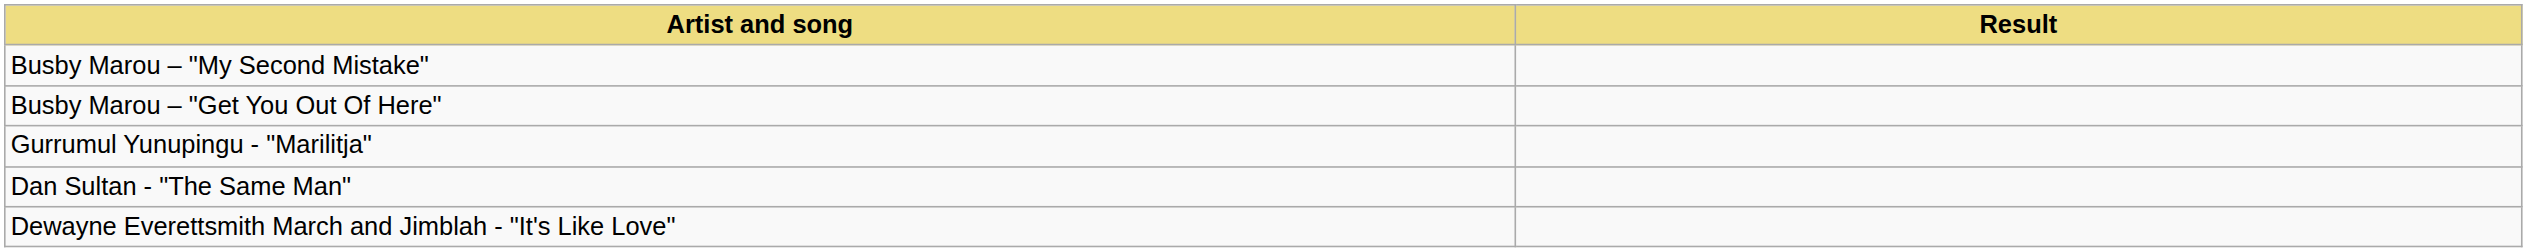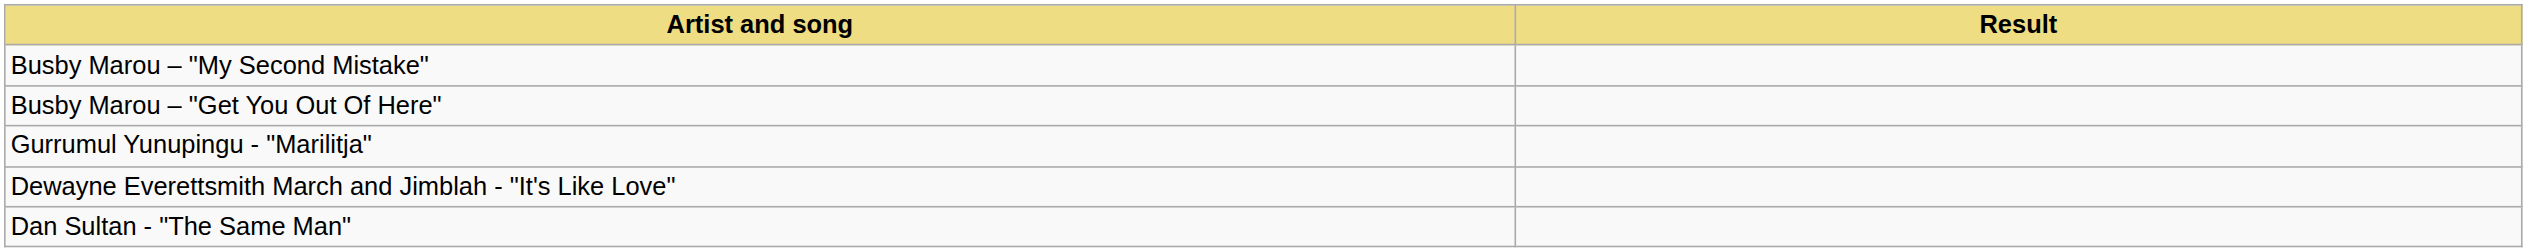rows swapped: Dewayne Everettsmith March and Jimblah - "It's Like Love" <-> Dan Sultan - "The Same Man"
